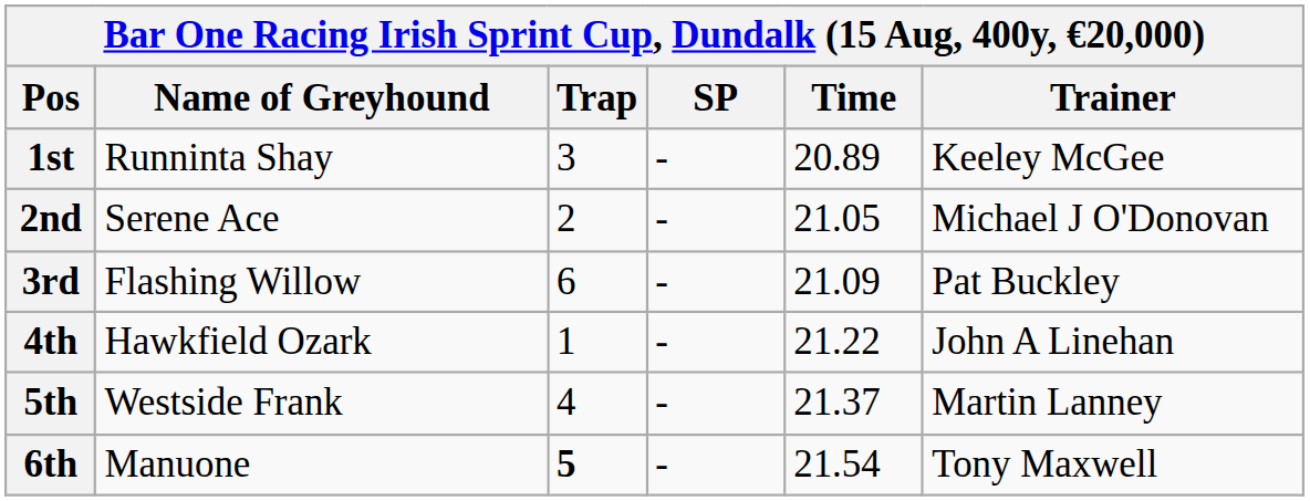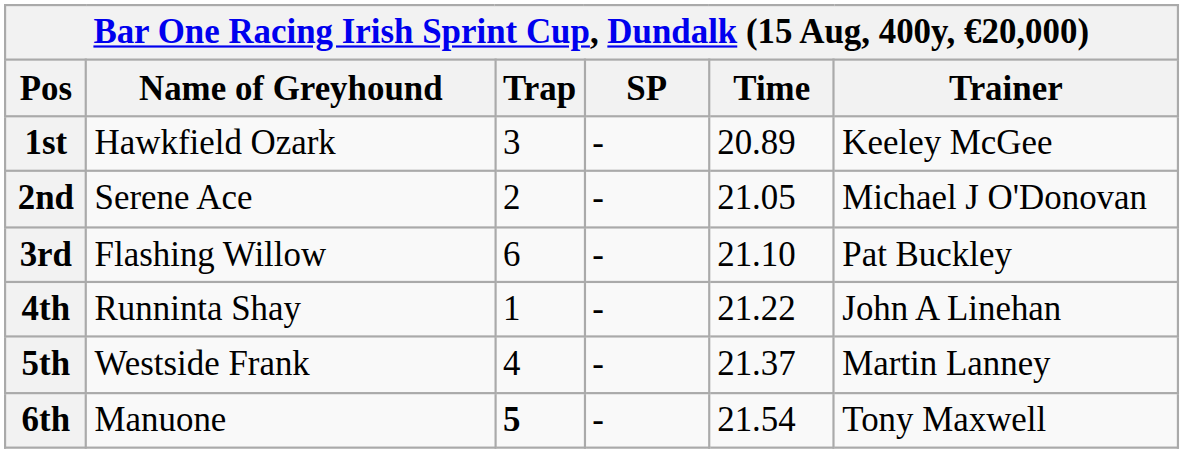1st | Name of Greyhound: Runninta Shay -> Hawkfield Ozark
3rd | Time: 21.09 -> 21.10
4th | Name of Greyhound: Hawkfield Ozark -> Runninta Shay
